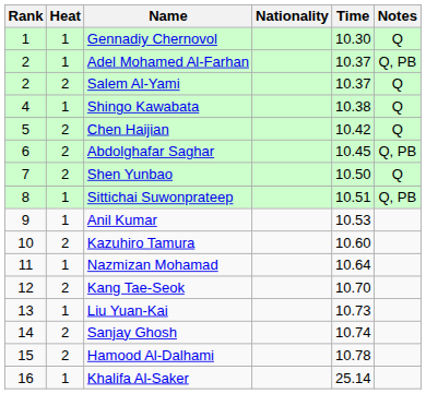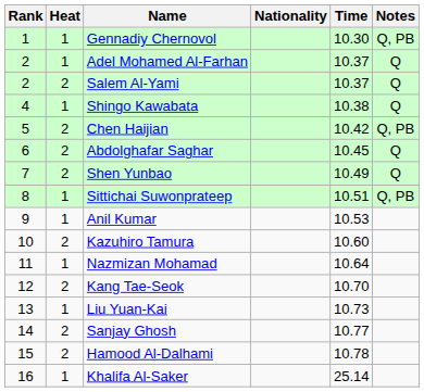Gennadiy Chernovol | Notes: Q -> Q, PB
Adel Mohamed Al-Farhan | Notes: Q, PB -> Q
Chen Haijian | Notes: Q -> Q, PB
Abdolghafar Saghar | Notes: Q, PB -> Q
Shen Yunbao | Time: 10.50 -> 10.49
Sanjay Ghosh | Time: 10.74 -> 10.77
